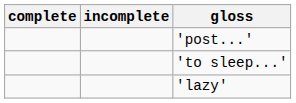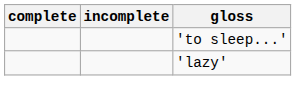- row: 'post...'
